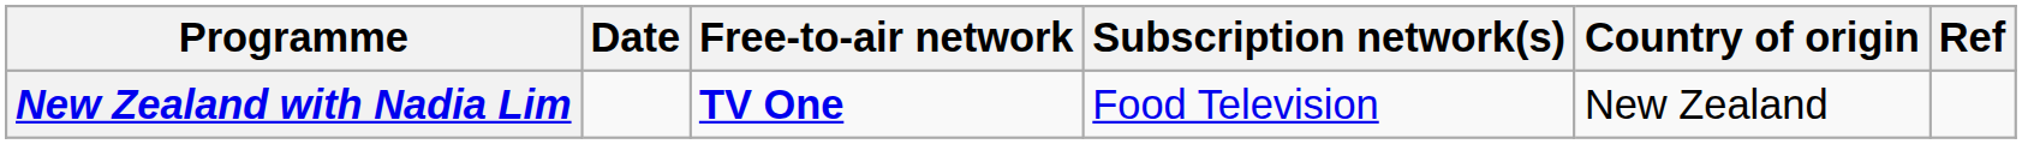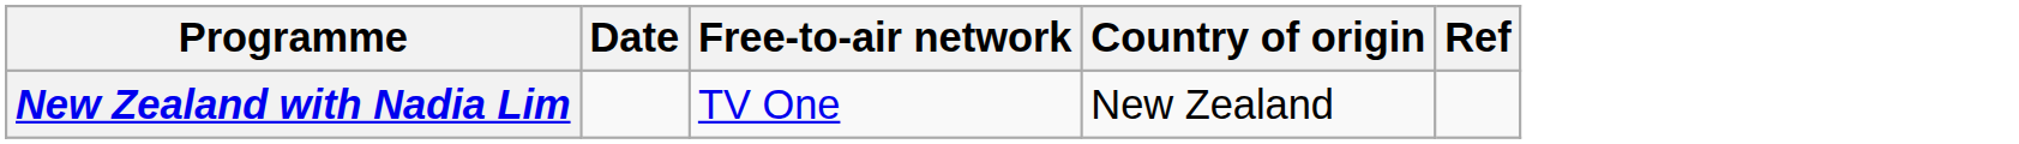- column: Subscription network(s) | Food Television
New Zealand with Nadia Lim | Free-to-air network: bold -> normal
